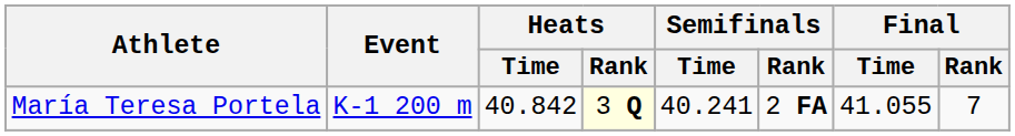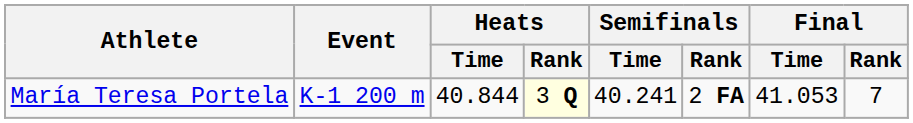María Teresa Portela | Heats / Time: 40.842 -> 40.844
María Teresa Portela | Final / Time: 41.055 -> 41.053
